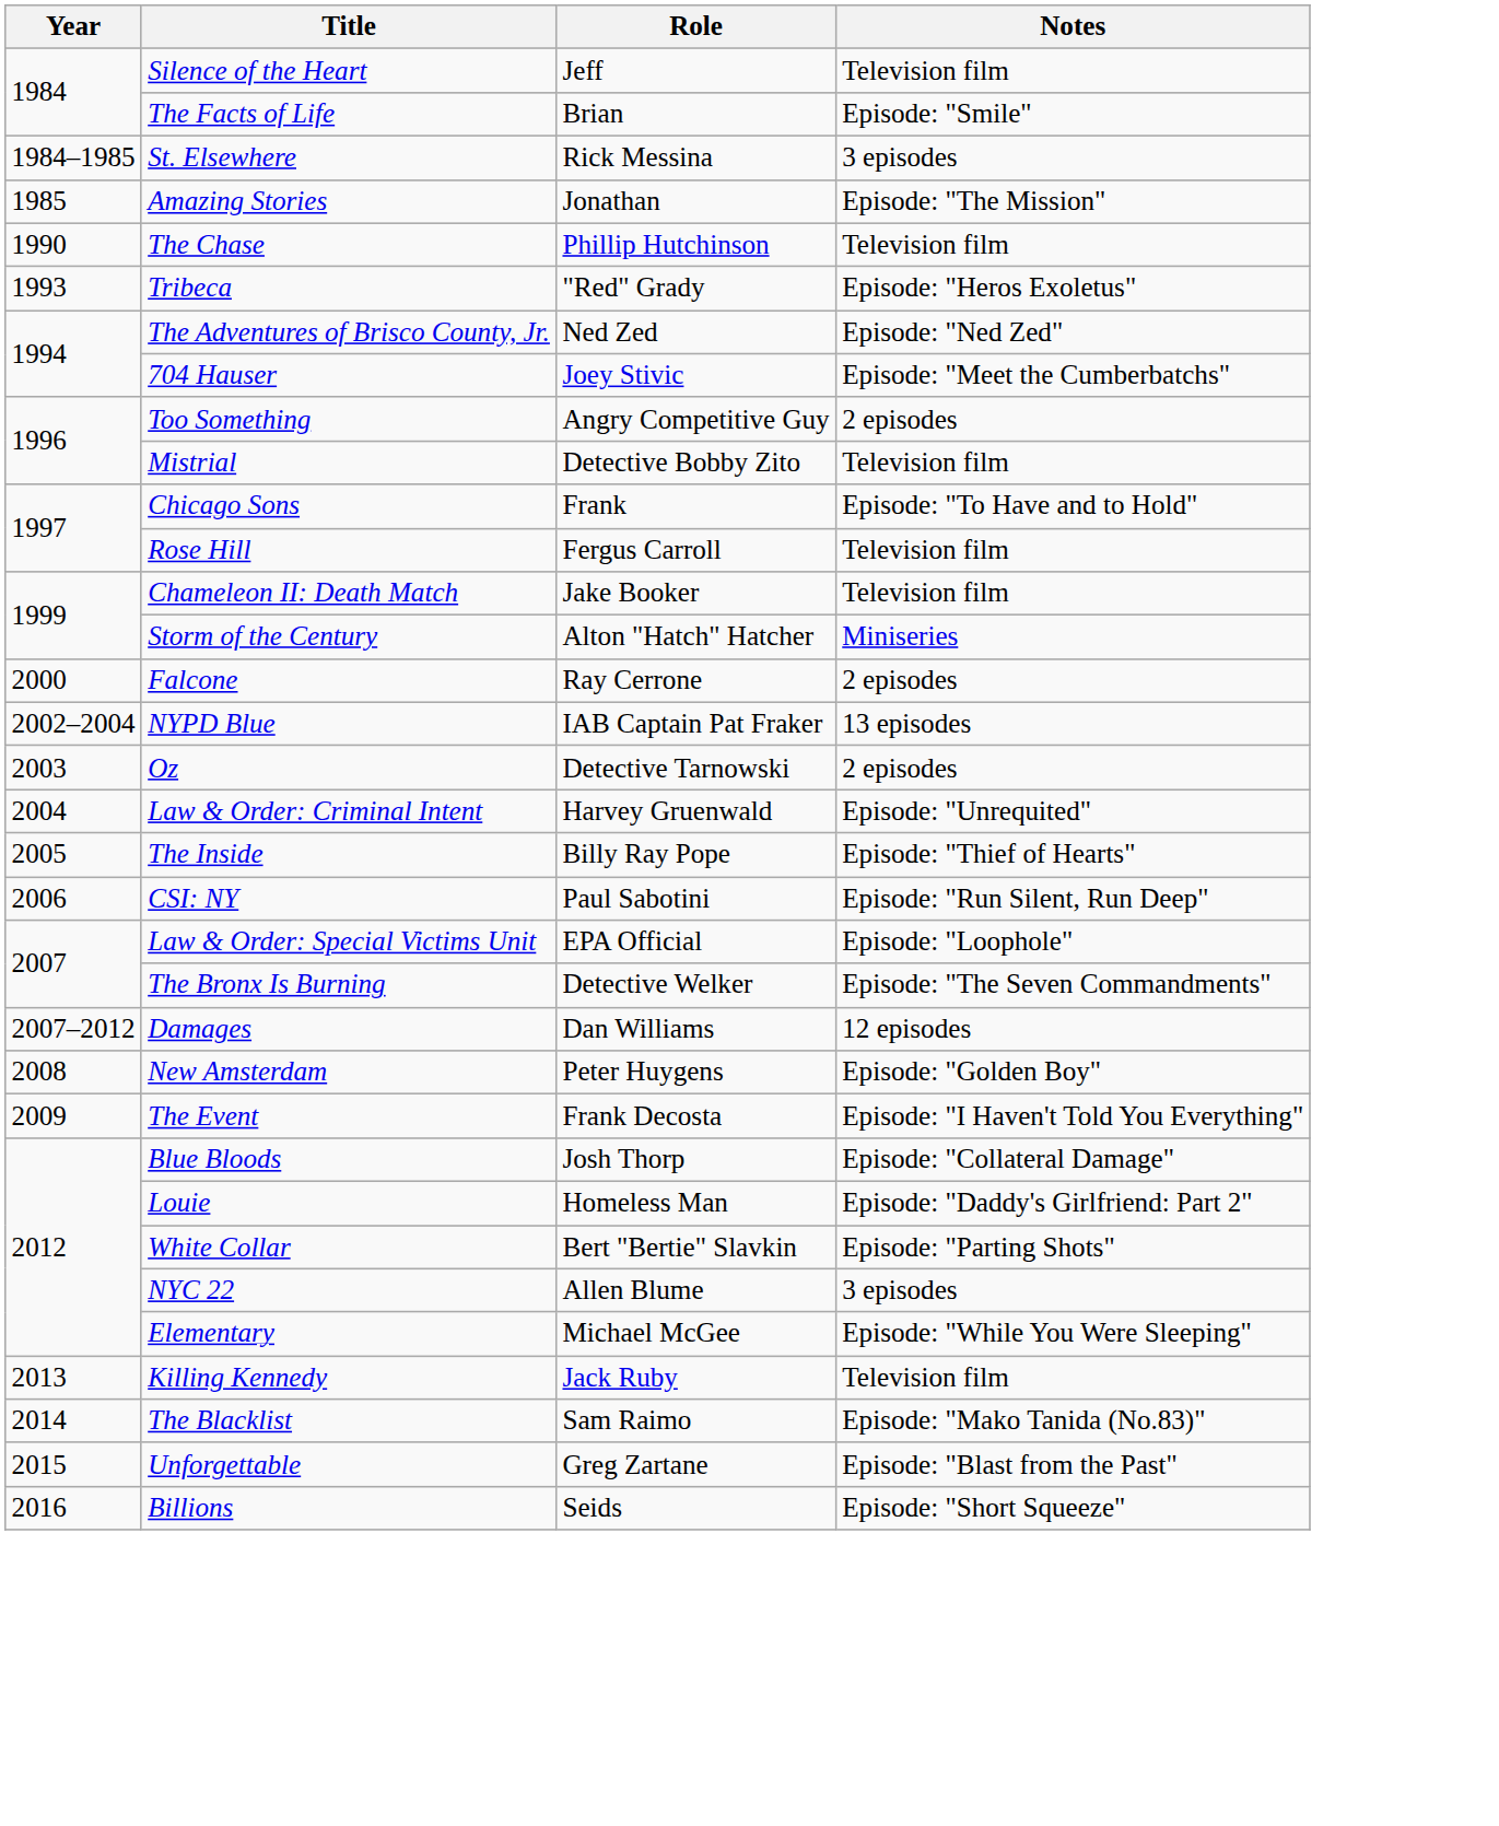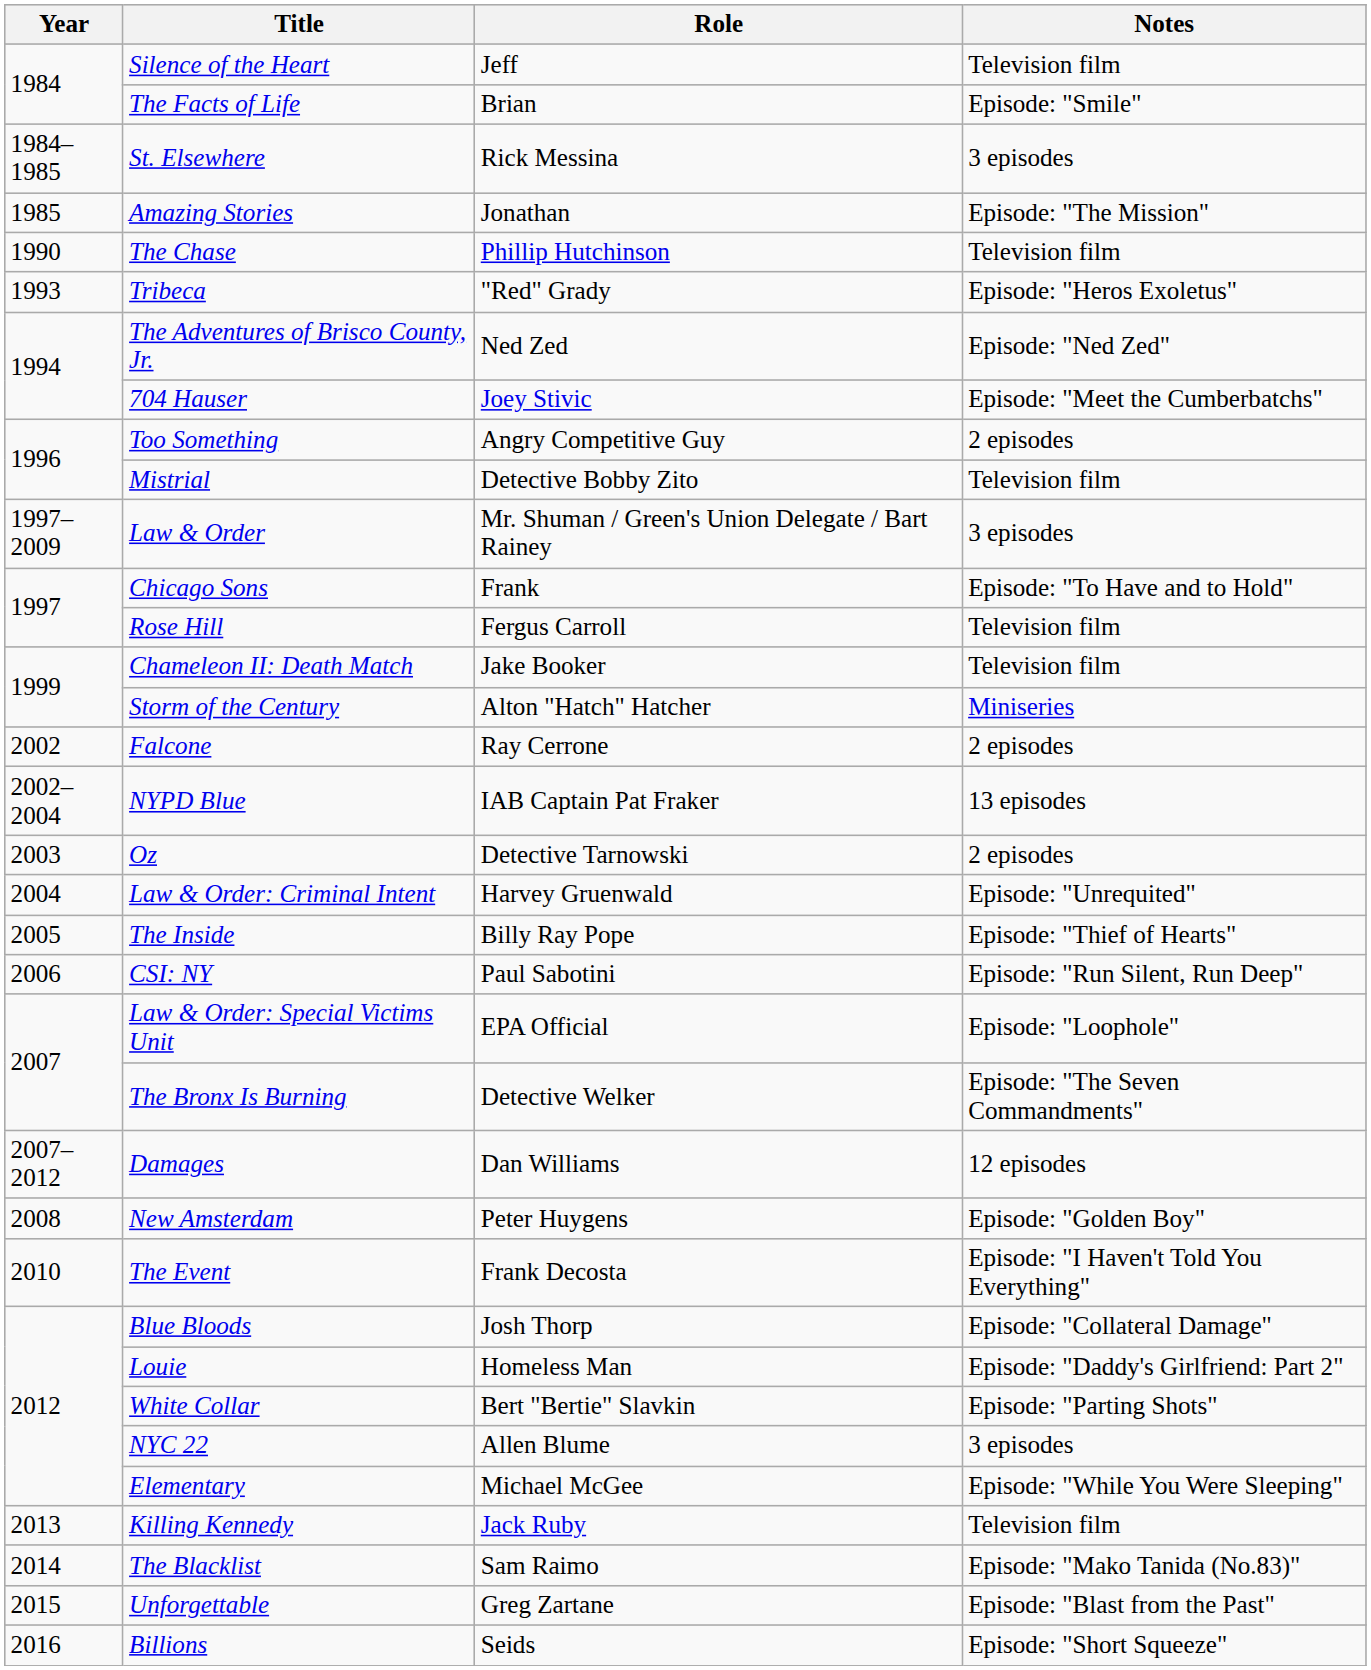+ row: 1997–2009 | Law & Order | Mr. Shuman / Green's Union Delegate / Bart Rainey | 3 episodes
Falcone | Year: 2000 -> 2002
The Event | Year: 2009 -> 2010
